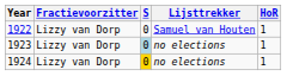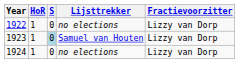columns swapped: HoR <-> Fractievoorzitter
1922 | Lijsttrekker: Samuel van Houten -> no elections
1923 | Lijsttrekker: no elections -> Samuel van Houten
1924 | S: gold background -> no background
